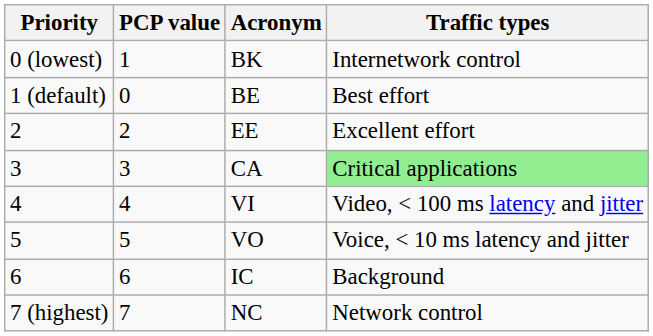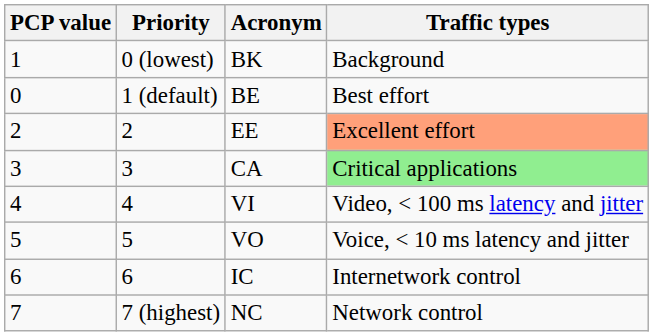columns swapped: PCP value <-> Priority
BK | Traffic types: Internetwork control -> Background
EE | Traffic types: no background -> lightsalmon background
IC | Traffic types: Background -> Internetwork control
